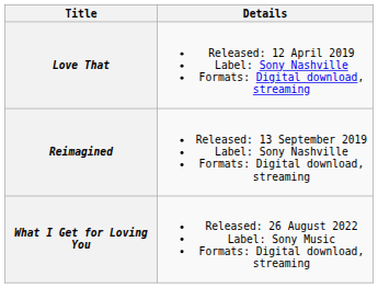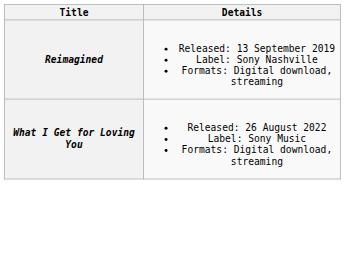- row: Love That | Released: 12 April 2019 Label: Sony Nashville Formats: Digital download, streaming
